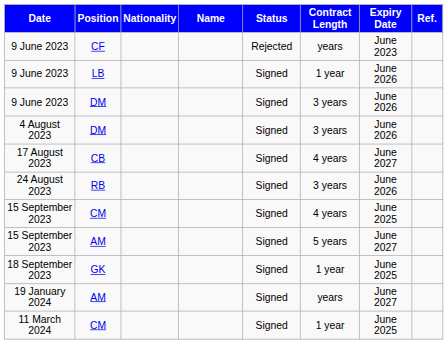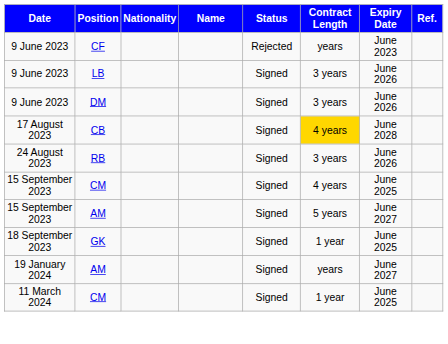9 June 2023 / LB | Contract Length: 1 year -> 3 years
- row: 4 August 2023 | DM | Signed | 3 years | June 2026
17 August 2023 | Contract Length: no background -> gold background
17 August 2023 | Expiry Date: June 2027 -> June 2028
